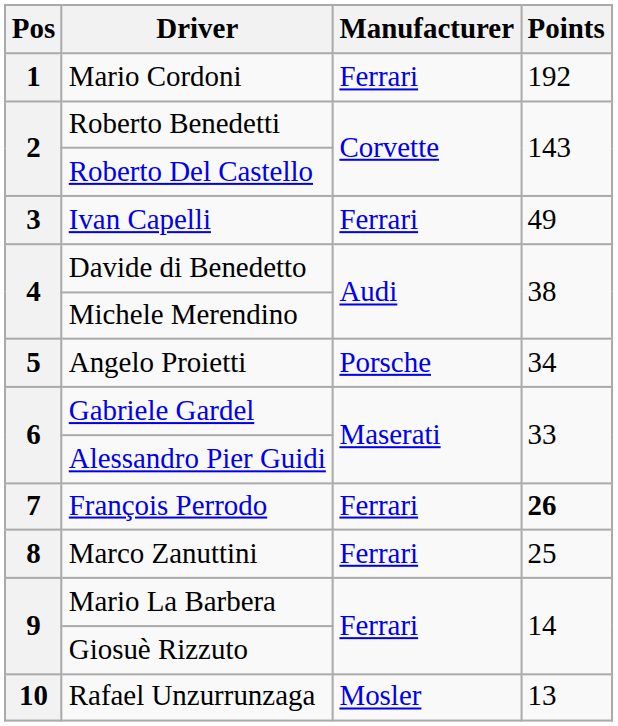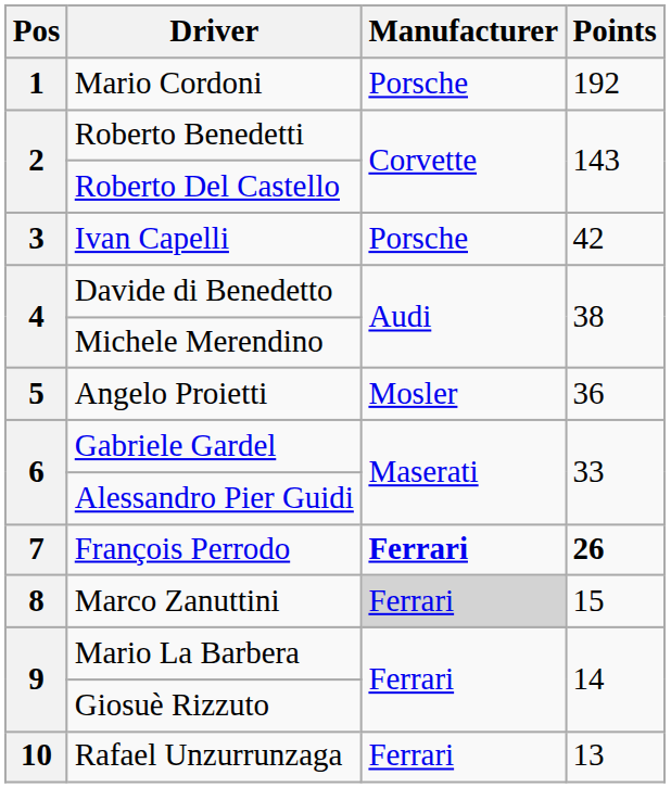Mario Cordoni | Manufacturer: Ferrari -> Porsche
Ivan Capelli | Manufacturer: Ferrari -> Porsche
Ivan Capelli | Points: 49 -> 42
Angelo Proietti | Manufacturer: Porsche -> Mosler
Angelo Proietti | Points: 34 -> 36
François Perrodo | Manufacturer: normal -> bold
Marco Zanuttini | Manufacturer: no background -> lightgrey background
Marco Zanuttini | Points: 25 -> 15
Rafael Unzurrunzaga | Manufacturer: Mosler -> Ferrari
